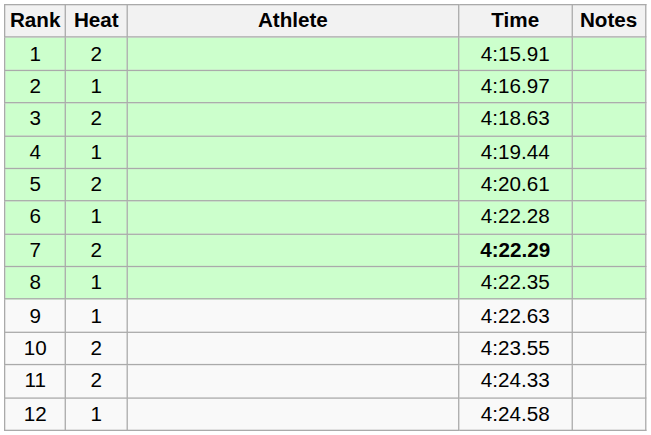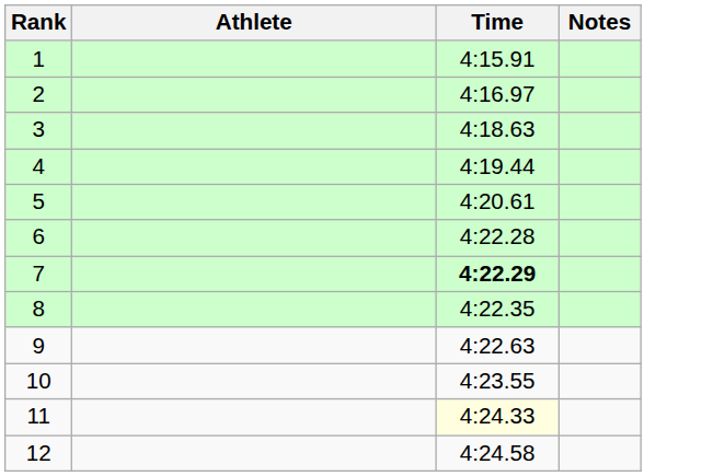- column: Heat | 2 | 1 | 2 | 1 | 2 | 1 | 2 | 1 | 1 | 2 | 2 | 1
11 | Time: no background -> lightyellow background
